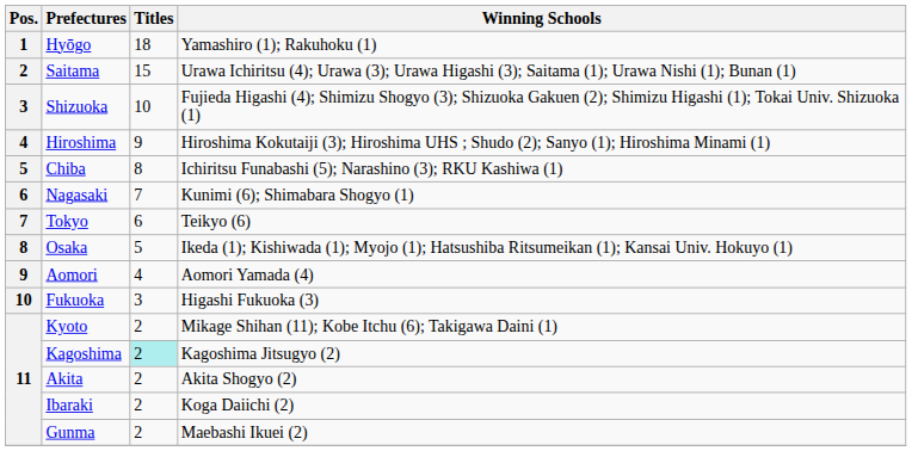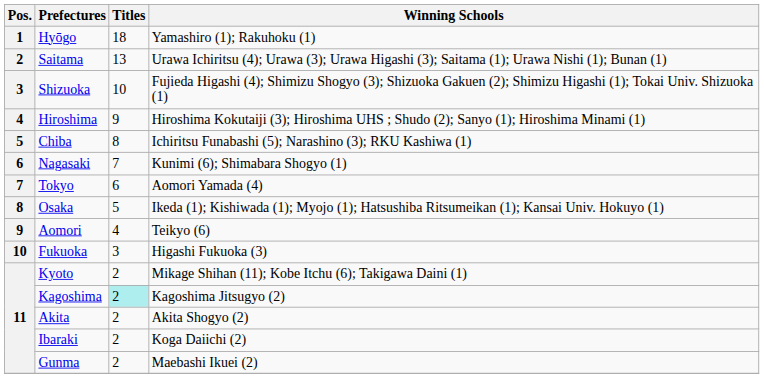Saitama | Titles: 15 -> 13
Tokyo | Winning Schools: Teikyo (6) -> Aomori Yamada (4)
Aomori | Winning Schools: Aomori Yamada (4) -> Teikyo (6)
